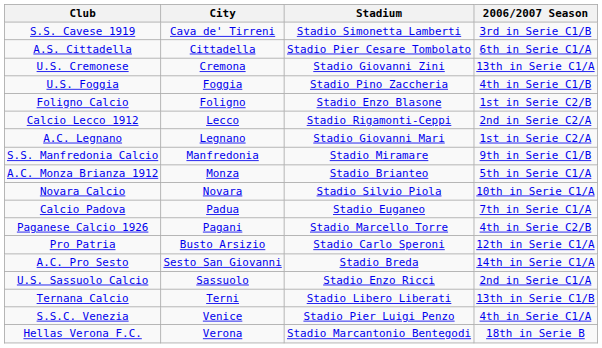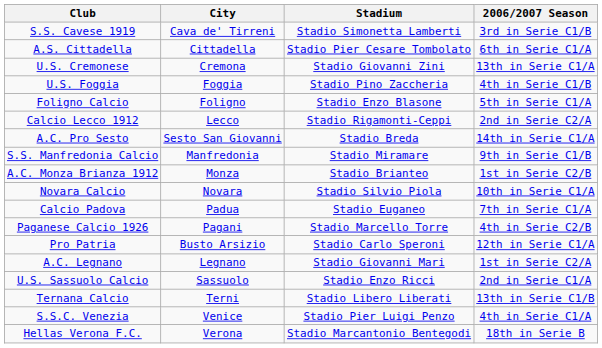Foligno Calcio | 2006/2007 Season: 1st in Serie C2/B -> 5th in Serie C1/A
rows swapped: A.C. Legnano <-> A.C. Pro Sesto
A.C. Monza Brianza 1912 | 2006/2007 Season: 5th in Serie C1/A -> 1st in Serie C2/B
